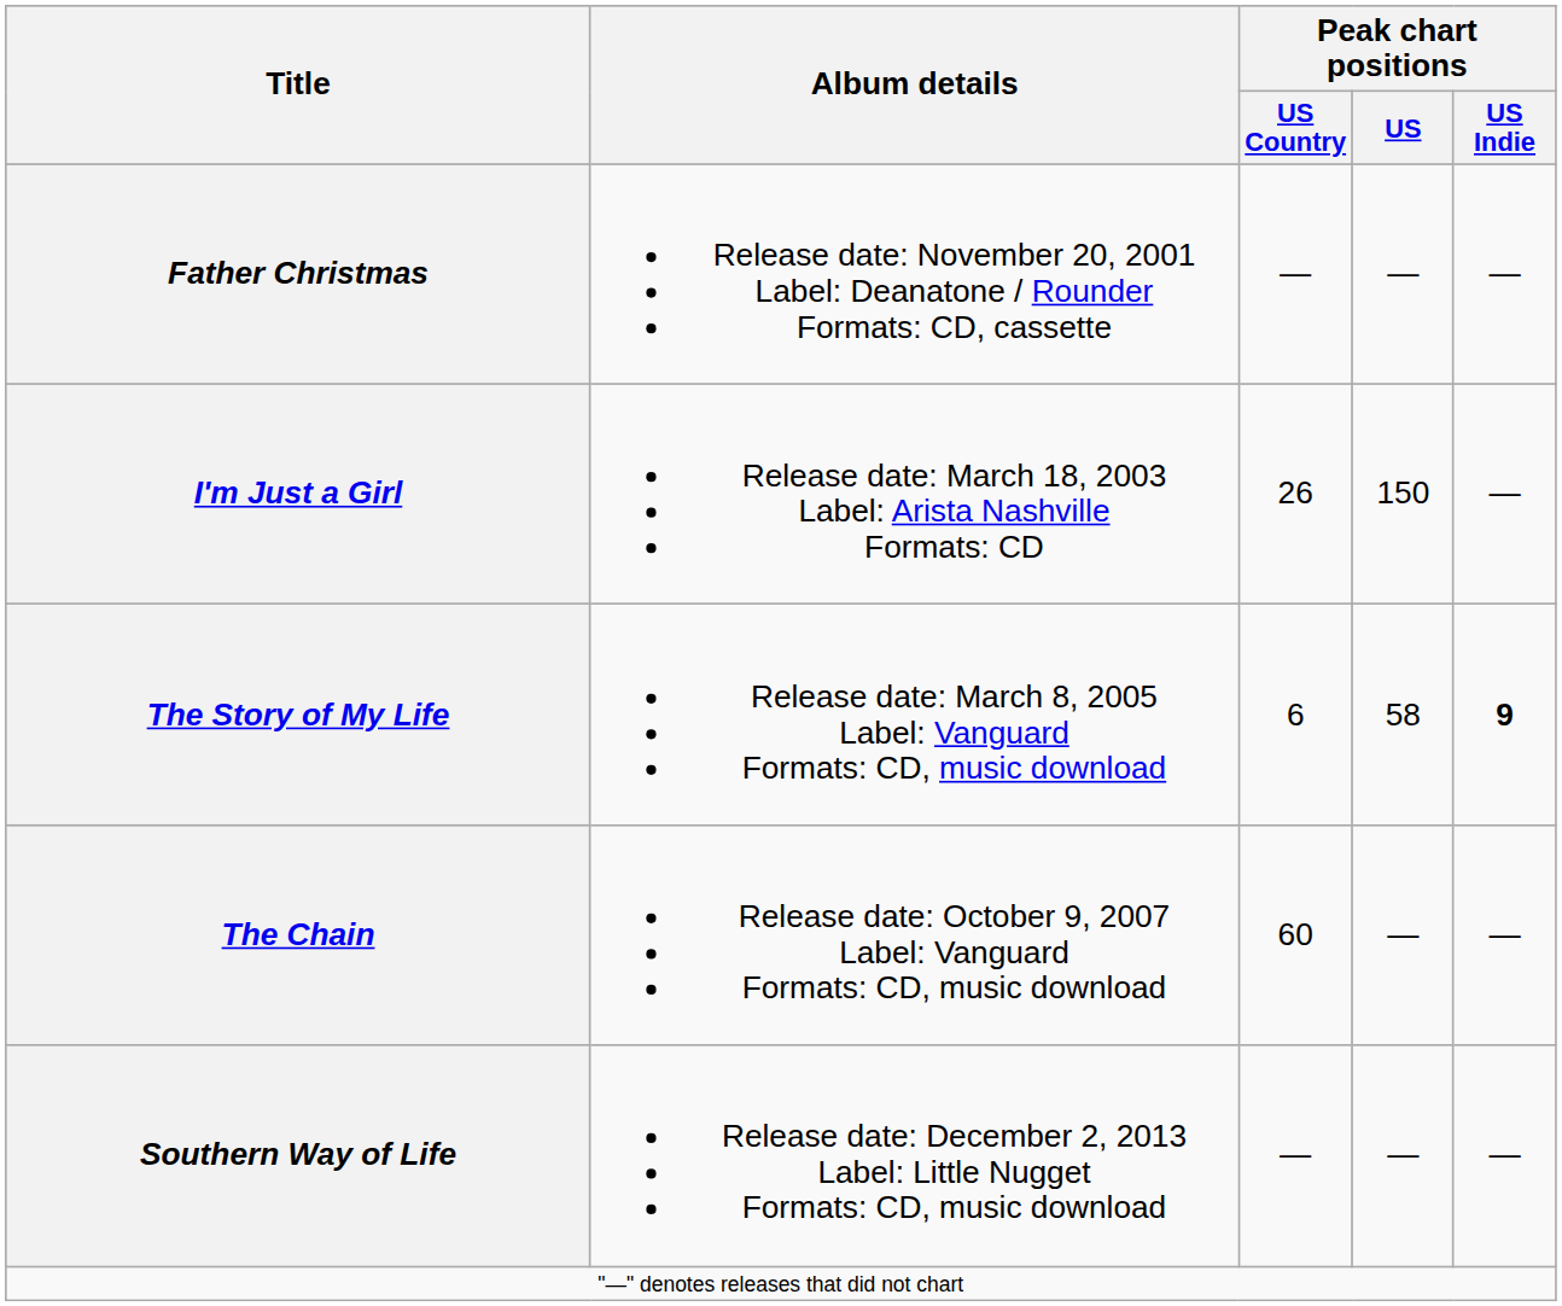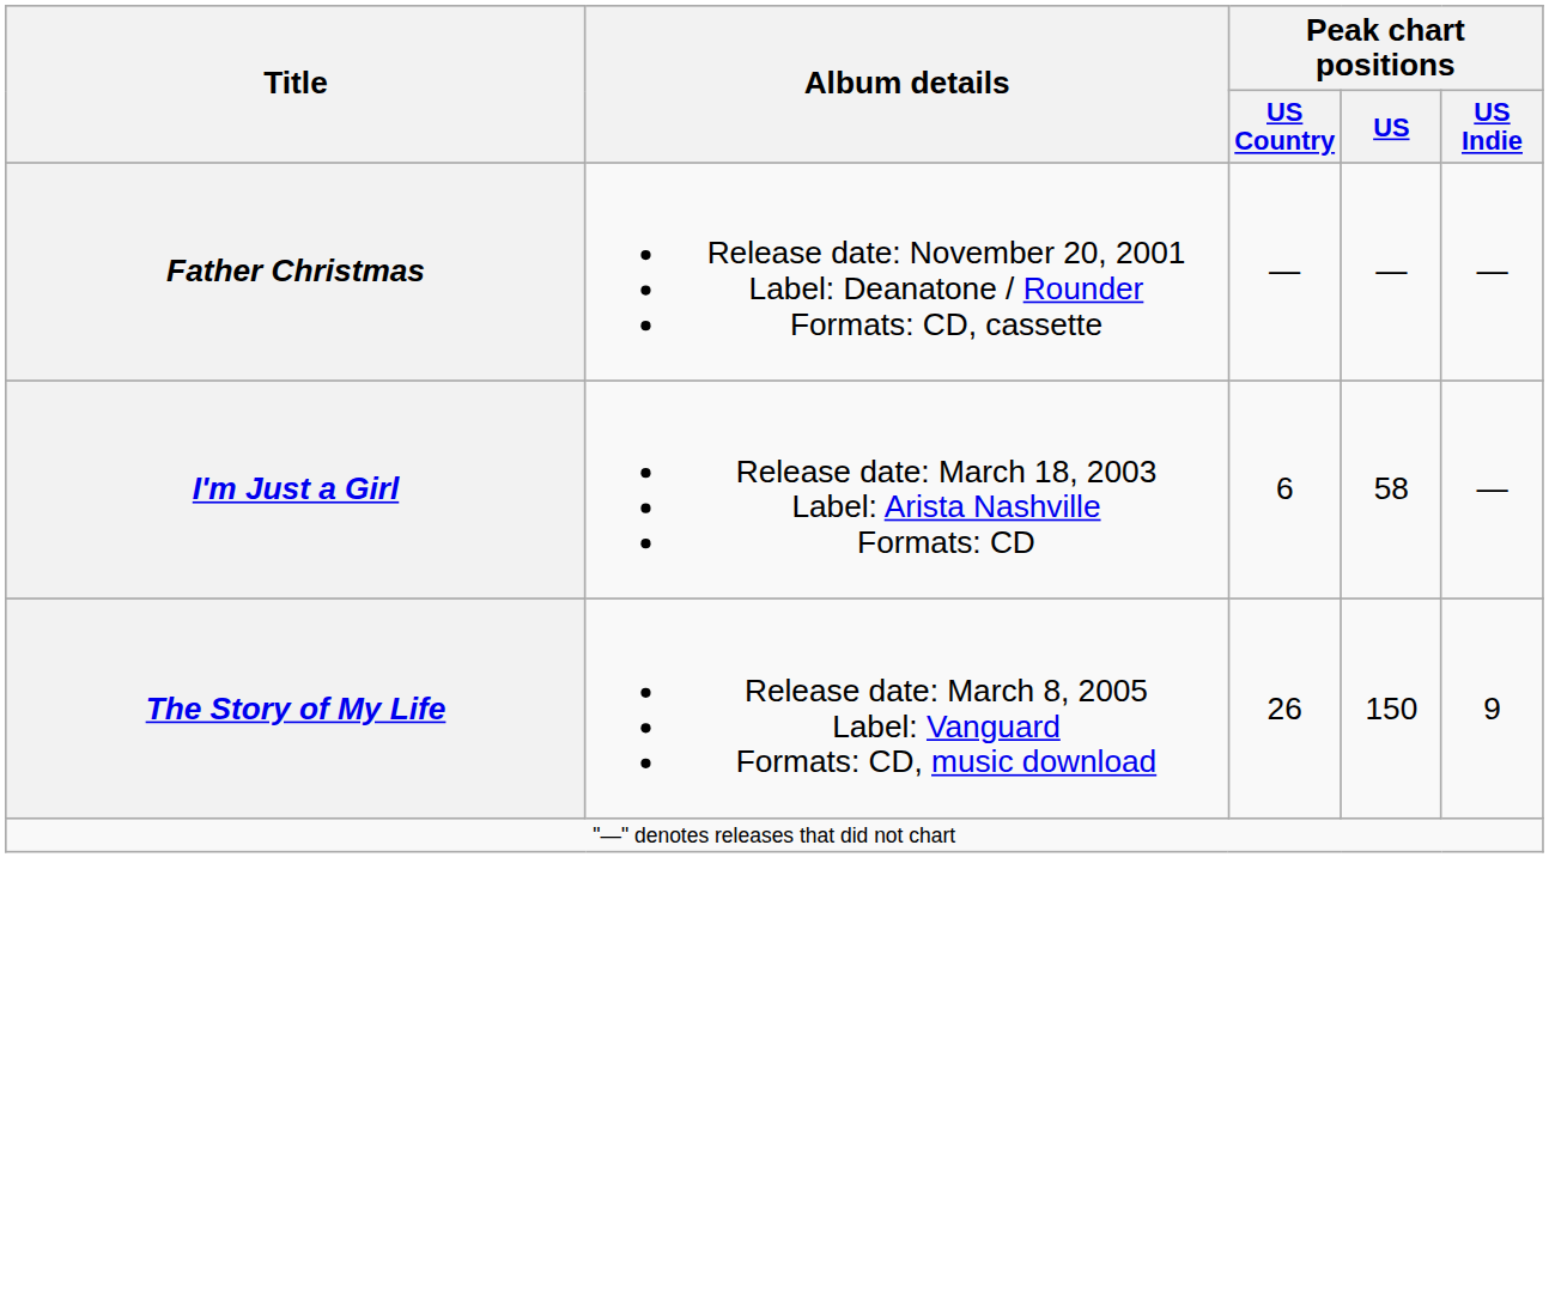I'm Just a Girl | Peak chart positions / US Country: 26 -> 6
I'm Just a Girl | Peak chart positions / US: 150 -> 58
The Story of My Life | Peak chart positions / US Country: 6 -> 26
The Story of My Life | Peak chart positions / US: 58 -> 150
The Story of My Life | Peak chart positions / US Indie: bold -> normal
- row: The Chain | Release date: October 9, 2007 Label: Vanguard Formats: CD, music download | 60 | — | —
- row: Southern Way of Life | Release date: December 2, 2013 Label: Little Nugget Formats: CD, music download | — | — | —
